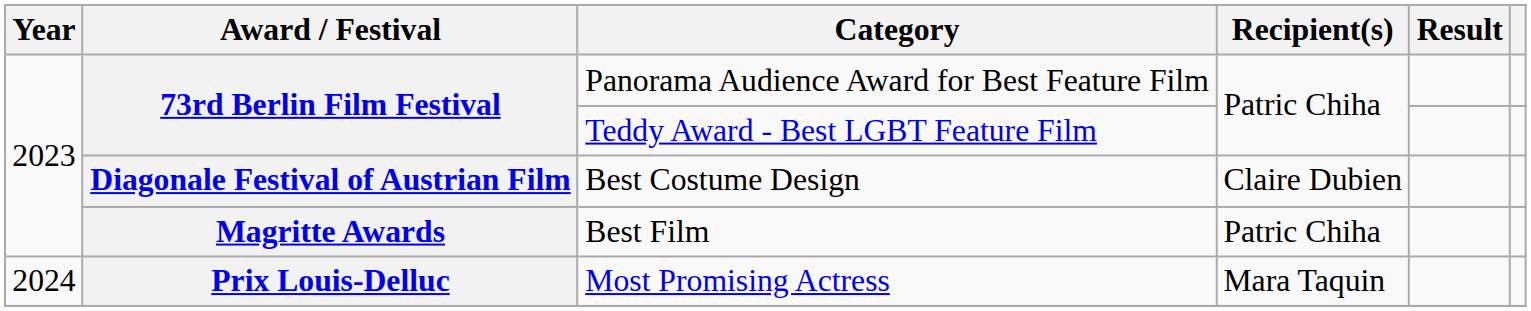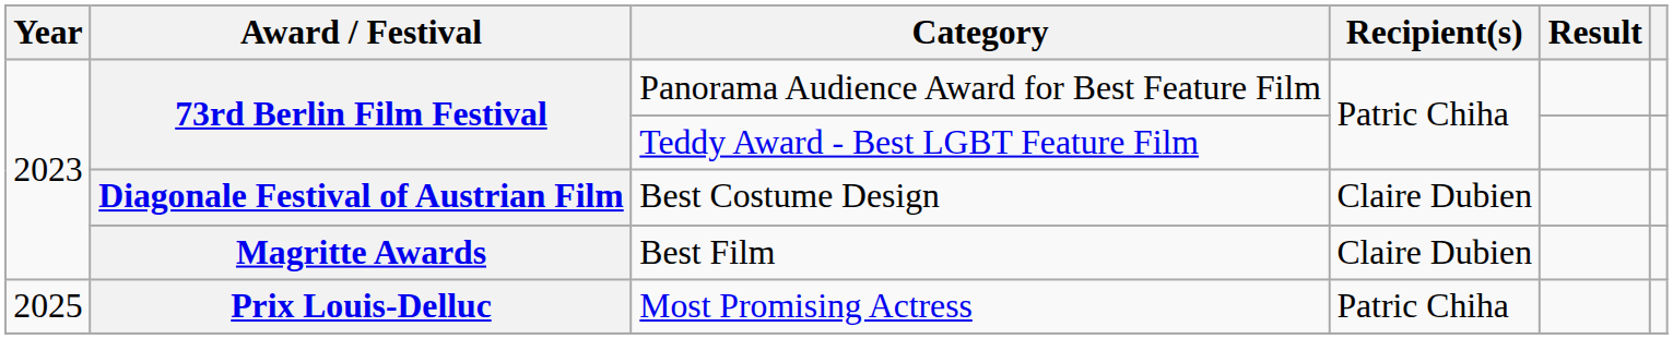Best Film | Recipient(s): Patric Chiha -> Claire Dubien
Most Promising Actress | Year: 2024 -> 2025
Most Promising Actress | Recipient(s): Mara Taquin -> Patric Chiha
